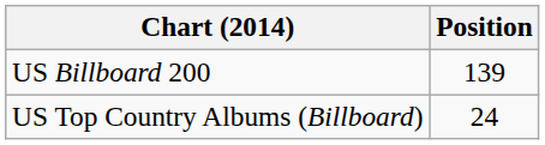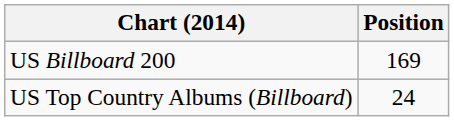US Billboard 200 | Position: 139 -> 169
